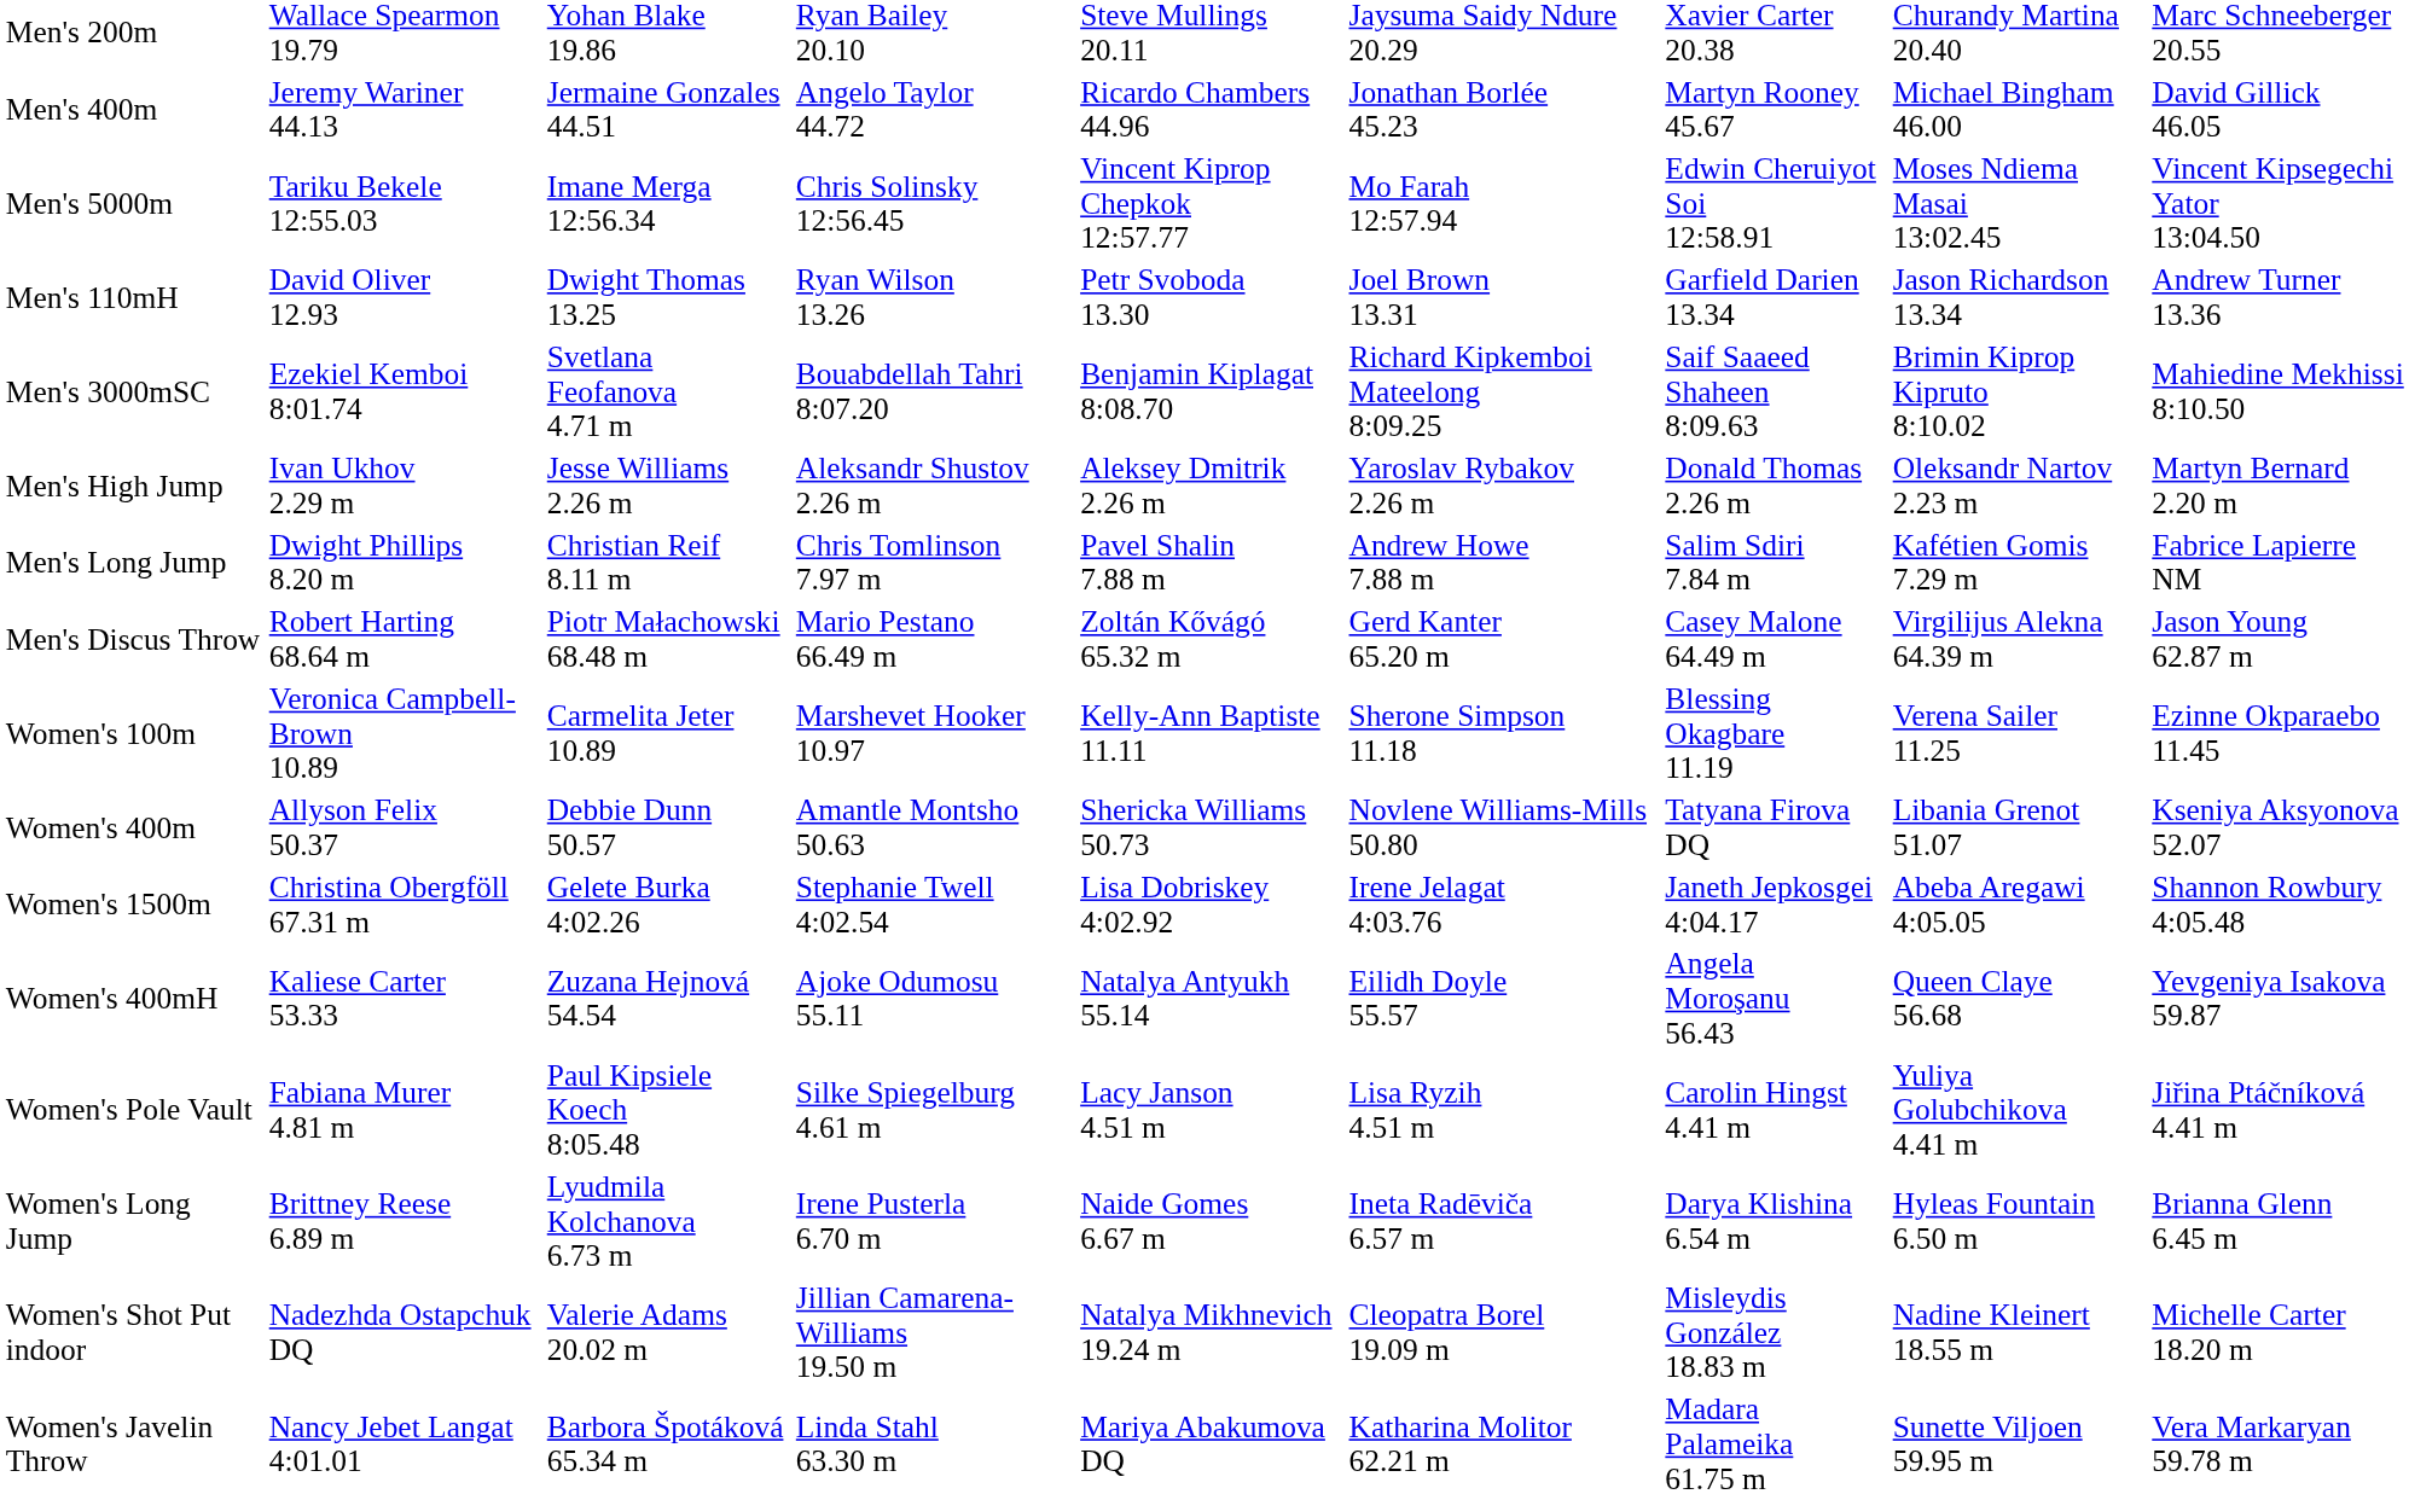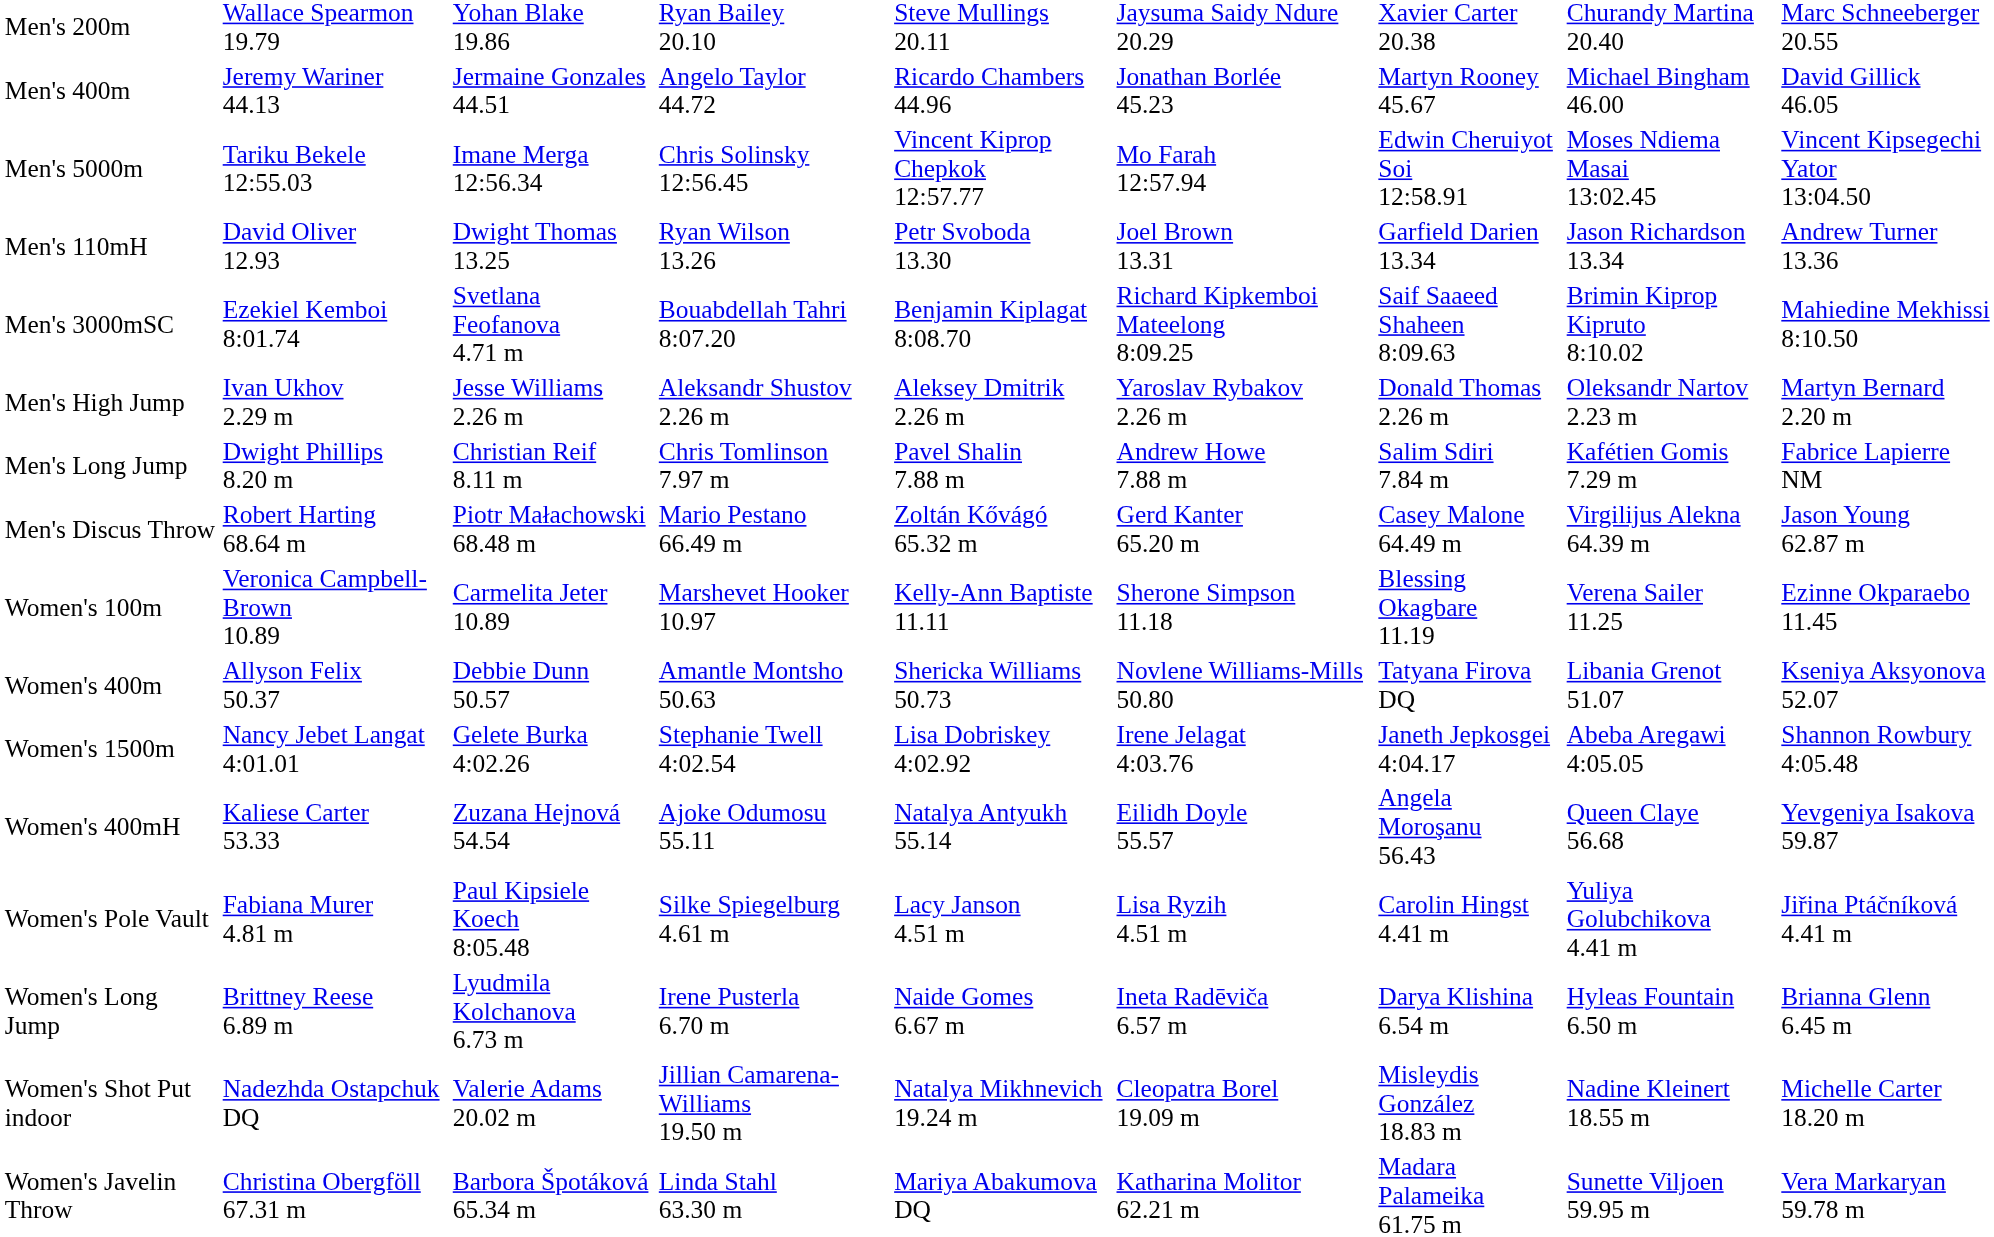Women's 1500m | column 2: Christina Obergföll 67.31 m -> Nancy Jebet Langat 4:01.01
Women's Javelin Throw | column 2: Nancy Jebet Langat 4:01.01 -> Christina Obergföll 67.31 m
